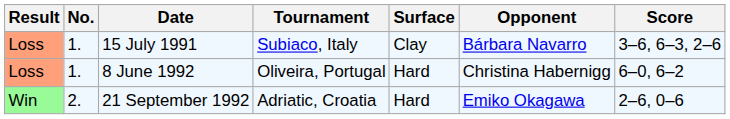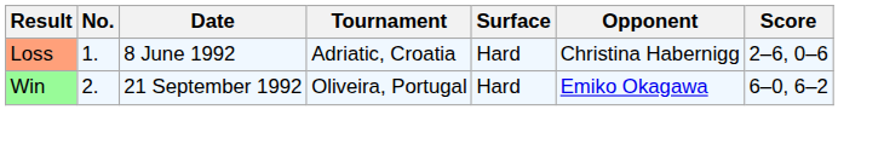- row: Loss | 1. | 15 July 1991 | Subiaco, Italy | Clay | Bárbara Navarro | 3–6, 6–3, 2–6
8 June 1992 | Tournament: Oliveira, Portugal -> Adriatic, Croatia
8 June 1992 | Score: 6–0, 6–2 -> 2–6, 0–6
21 September 1992 | Tournament: Adriatic, Croatia -> Oliveira, Portugal
21 September 1992 | Score: 2–6, 0–6 -> 6–0, 6–2
